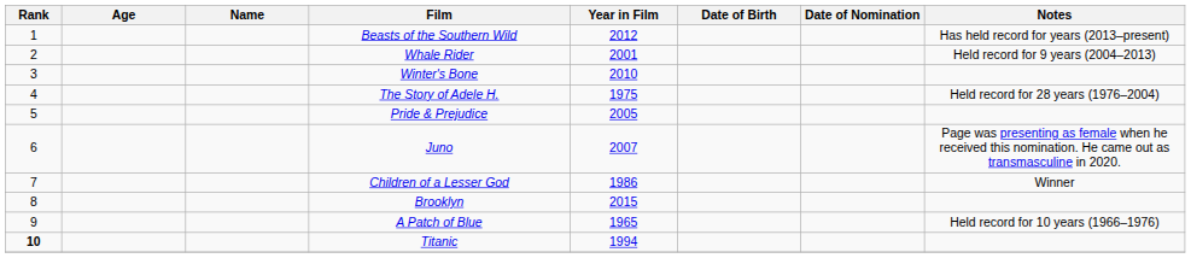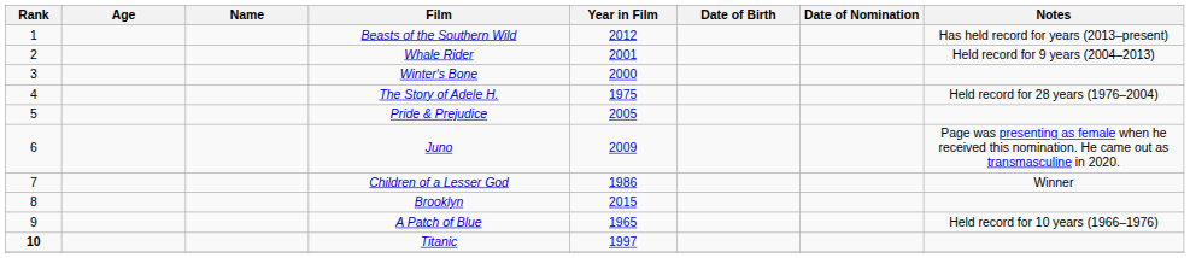Winter's Bone | Year in Film: 2010 -> 2000
Juno | Year in Film: 2007 -> 2009
Titanic | Year in Film: 1994 -> 1997
